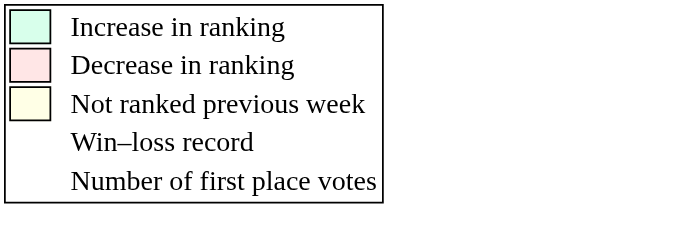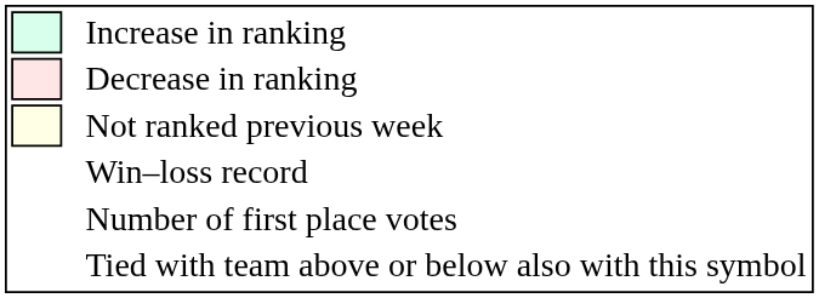+ row: Tied with team above or below also with this symbol
